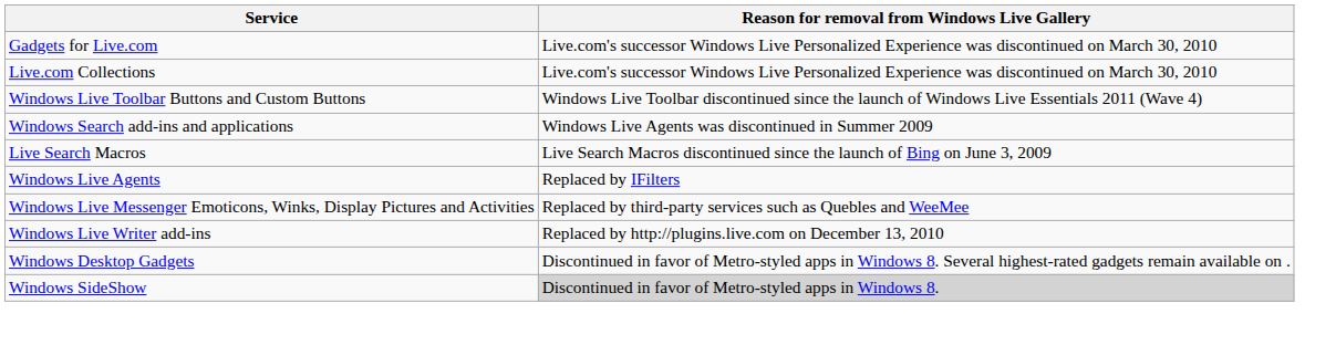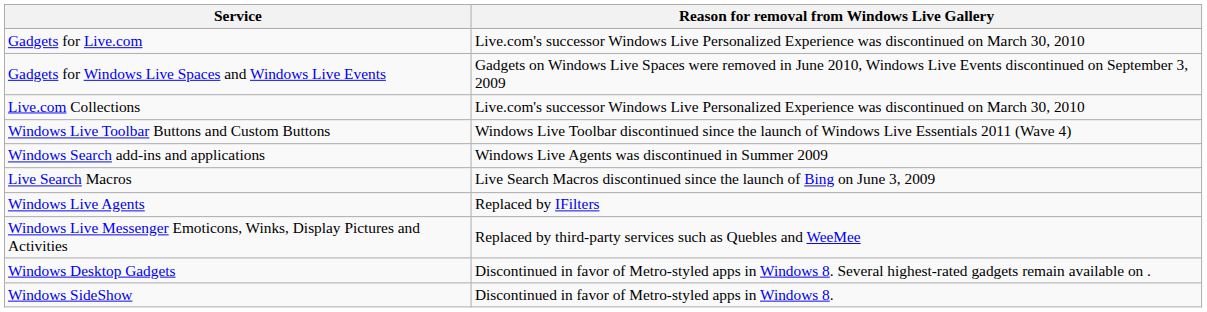+ row: Gadgets for Windows Live Spaces and Windows Live Events | Gadgets on Windows Live Spaces were removed in June 2010, Windows Live Events discontinued on September 3, 2009
- row: Windows Live Writer add-ins | Replaced by http://plugins.live.com on December 13, 2010
Windows SideShow | Reason for removal from Windows Live Gallery: lightgrey background -> no background
